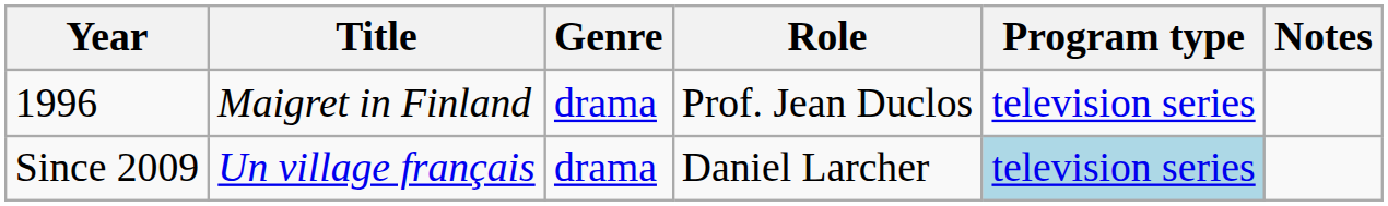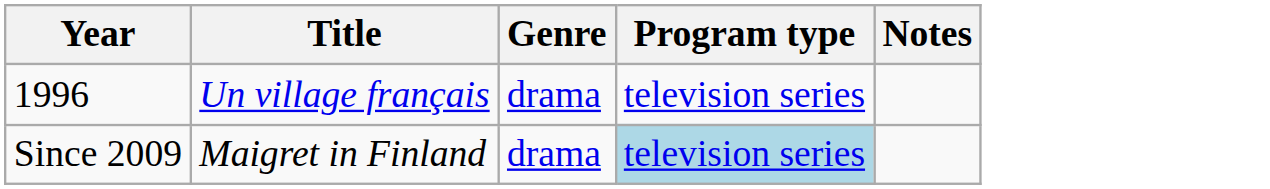- column: Role | Prof. Jean Duclos | Daniel Larcher
1996 | Title: Maigret in Finland -> Un village français
Since 2009 | Title: Un village français -> Maigret in Finland
